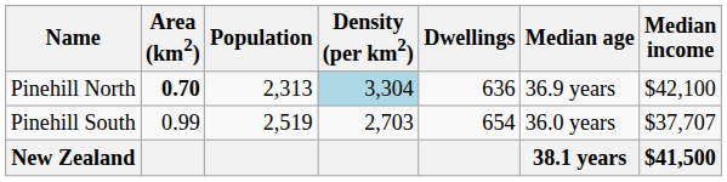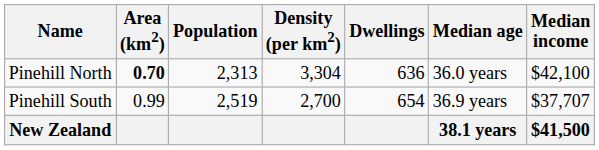Pinehill North | Density (per km2): lightblue background -> no background
Pinehill North | Median age: 36.9 years -> 36.0 years
Pinehill South | Density (per km2): 2,703 -> 2,700
Pinehill South | Median age: 36.0 years -> 36.9 years
